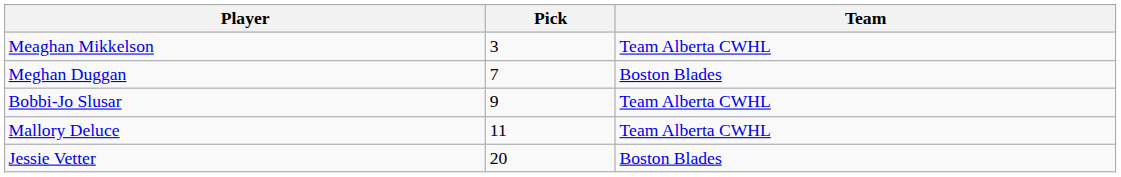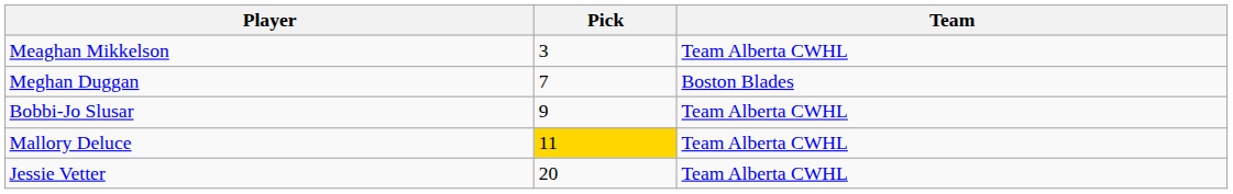Mallory Deluce | Pick: no background -> gold background
Jessie Vetter | Team: Boston Blades -> Team Alberta CWHL
